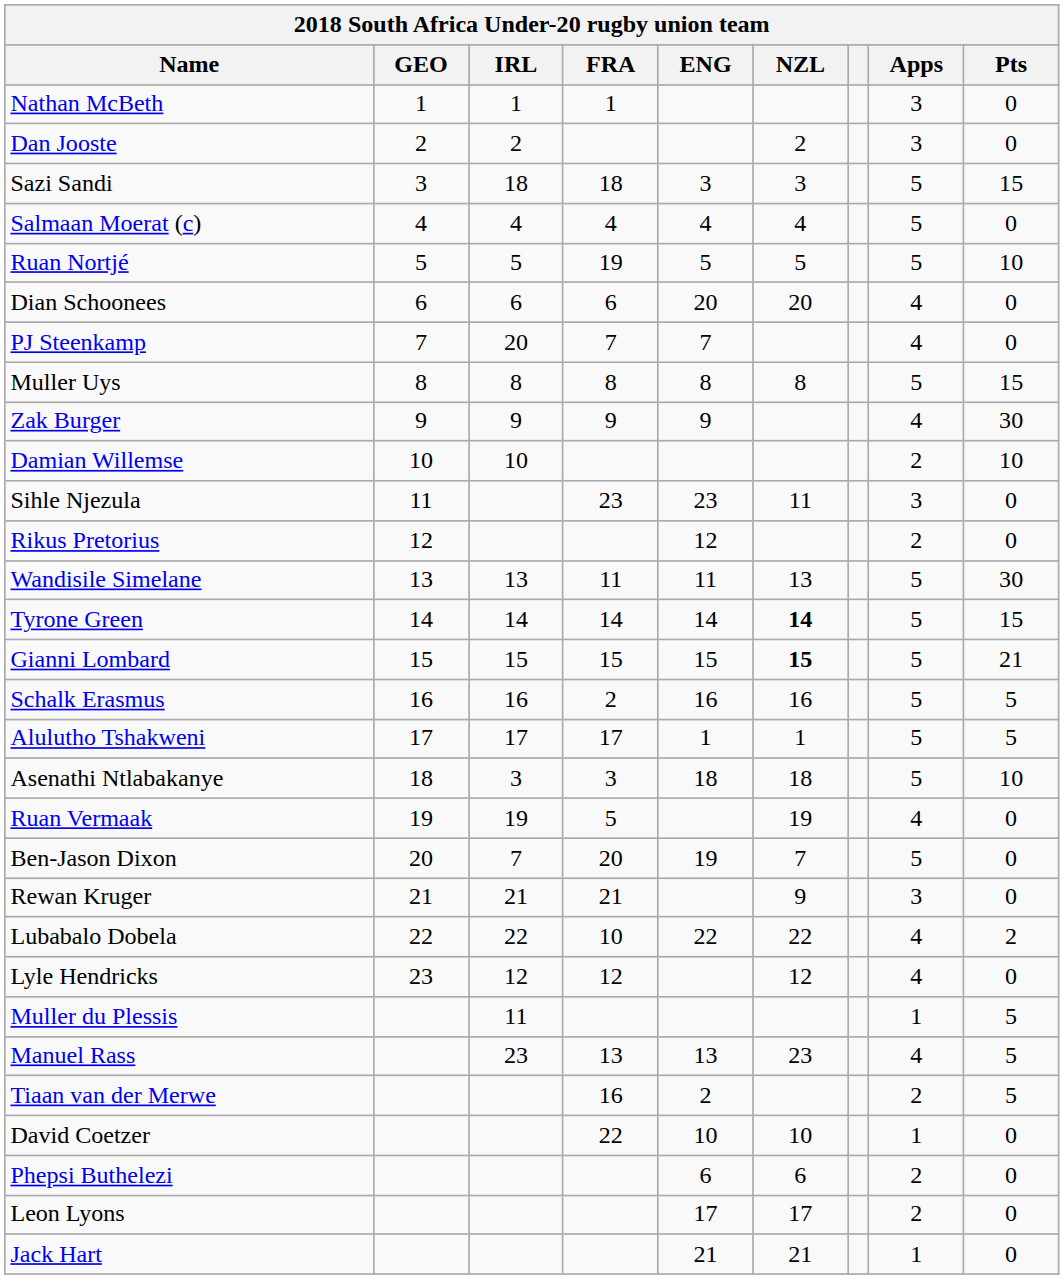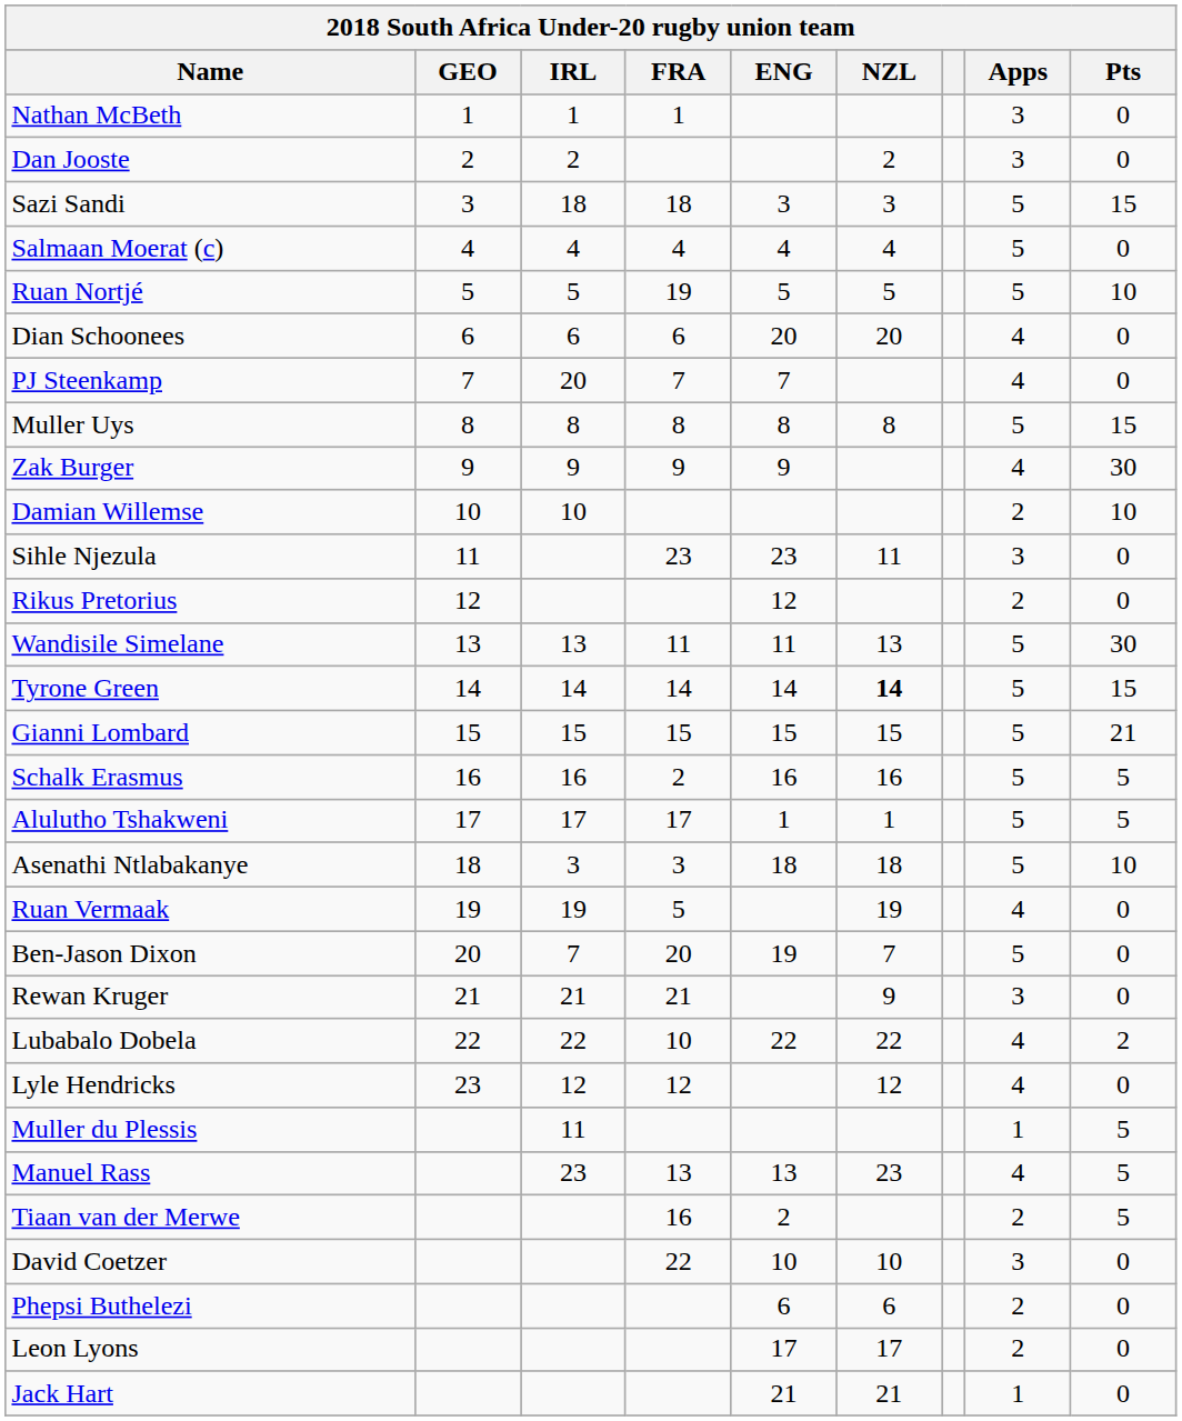Gianni Lombard | NZL: bold -> normal
David Coetzer | Apps: 1 -> 3
